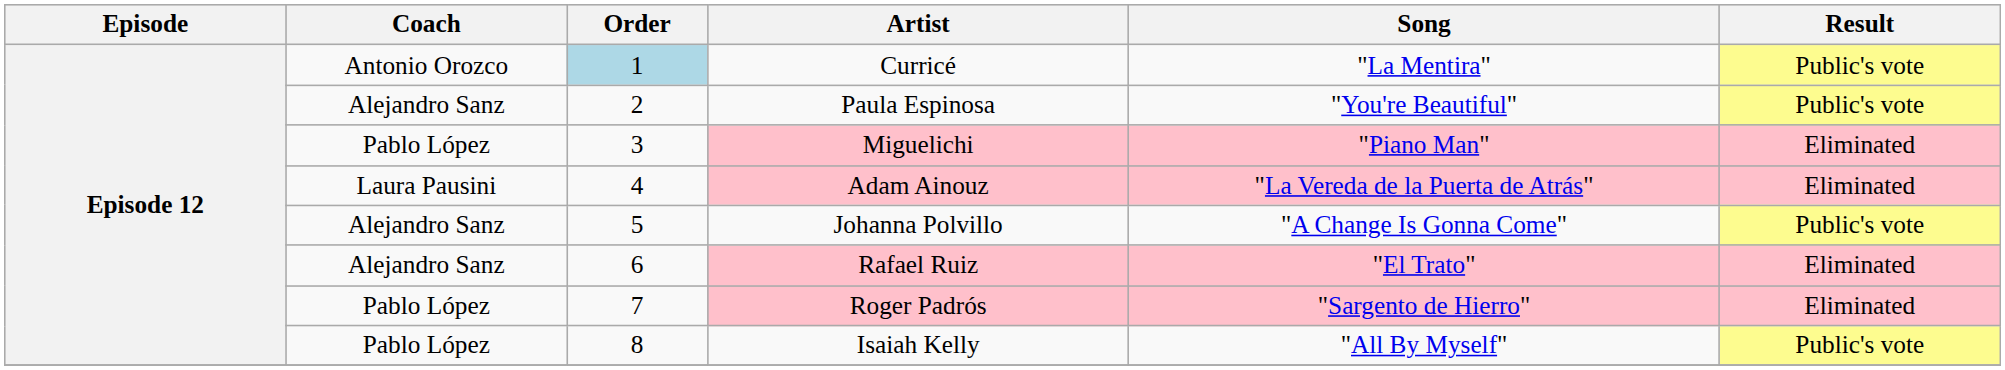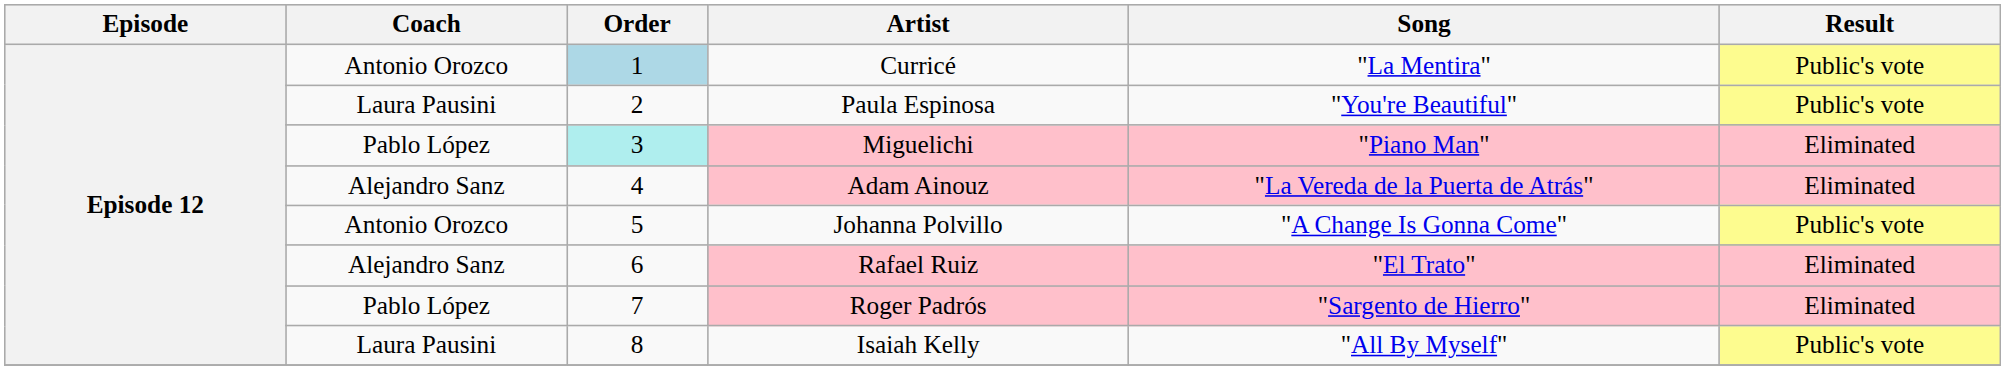Paula Espinosa | Coach: Alejandro Sanz -> Laura Pausini
Miguelichi | Order: no background -> paleturquoise background
Adam Ainouz | Coach: Laura Pausini -> Alejandro Sanz
Johanna Polvillo | Coach: Alejandro Sanz -> Antonio Orozco
Isaiah Kelly | Coach: Pablo López -> Laura Pausini
